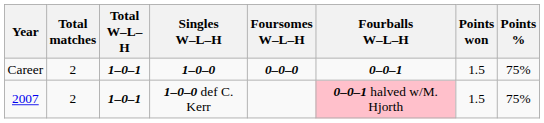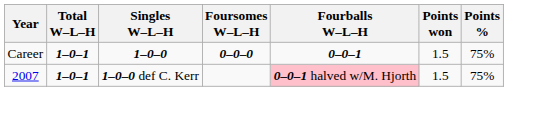- column: Total matches | 2 | 2
